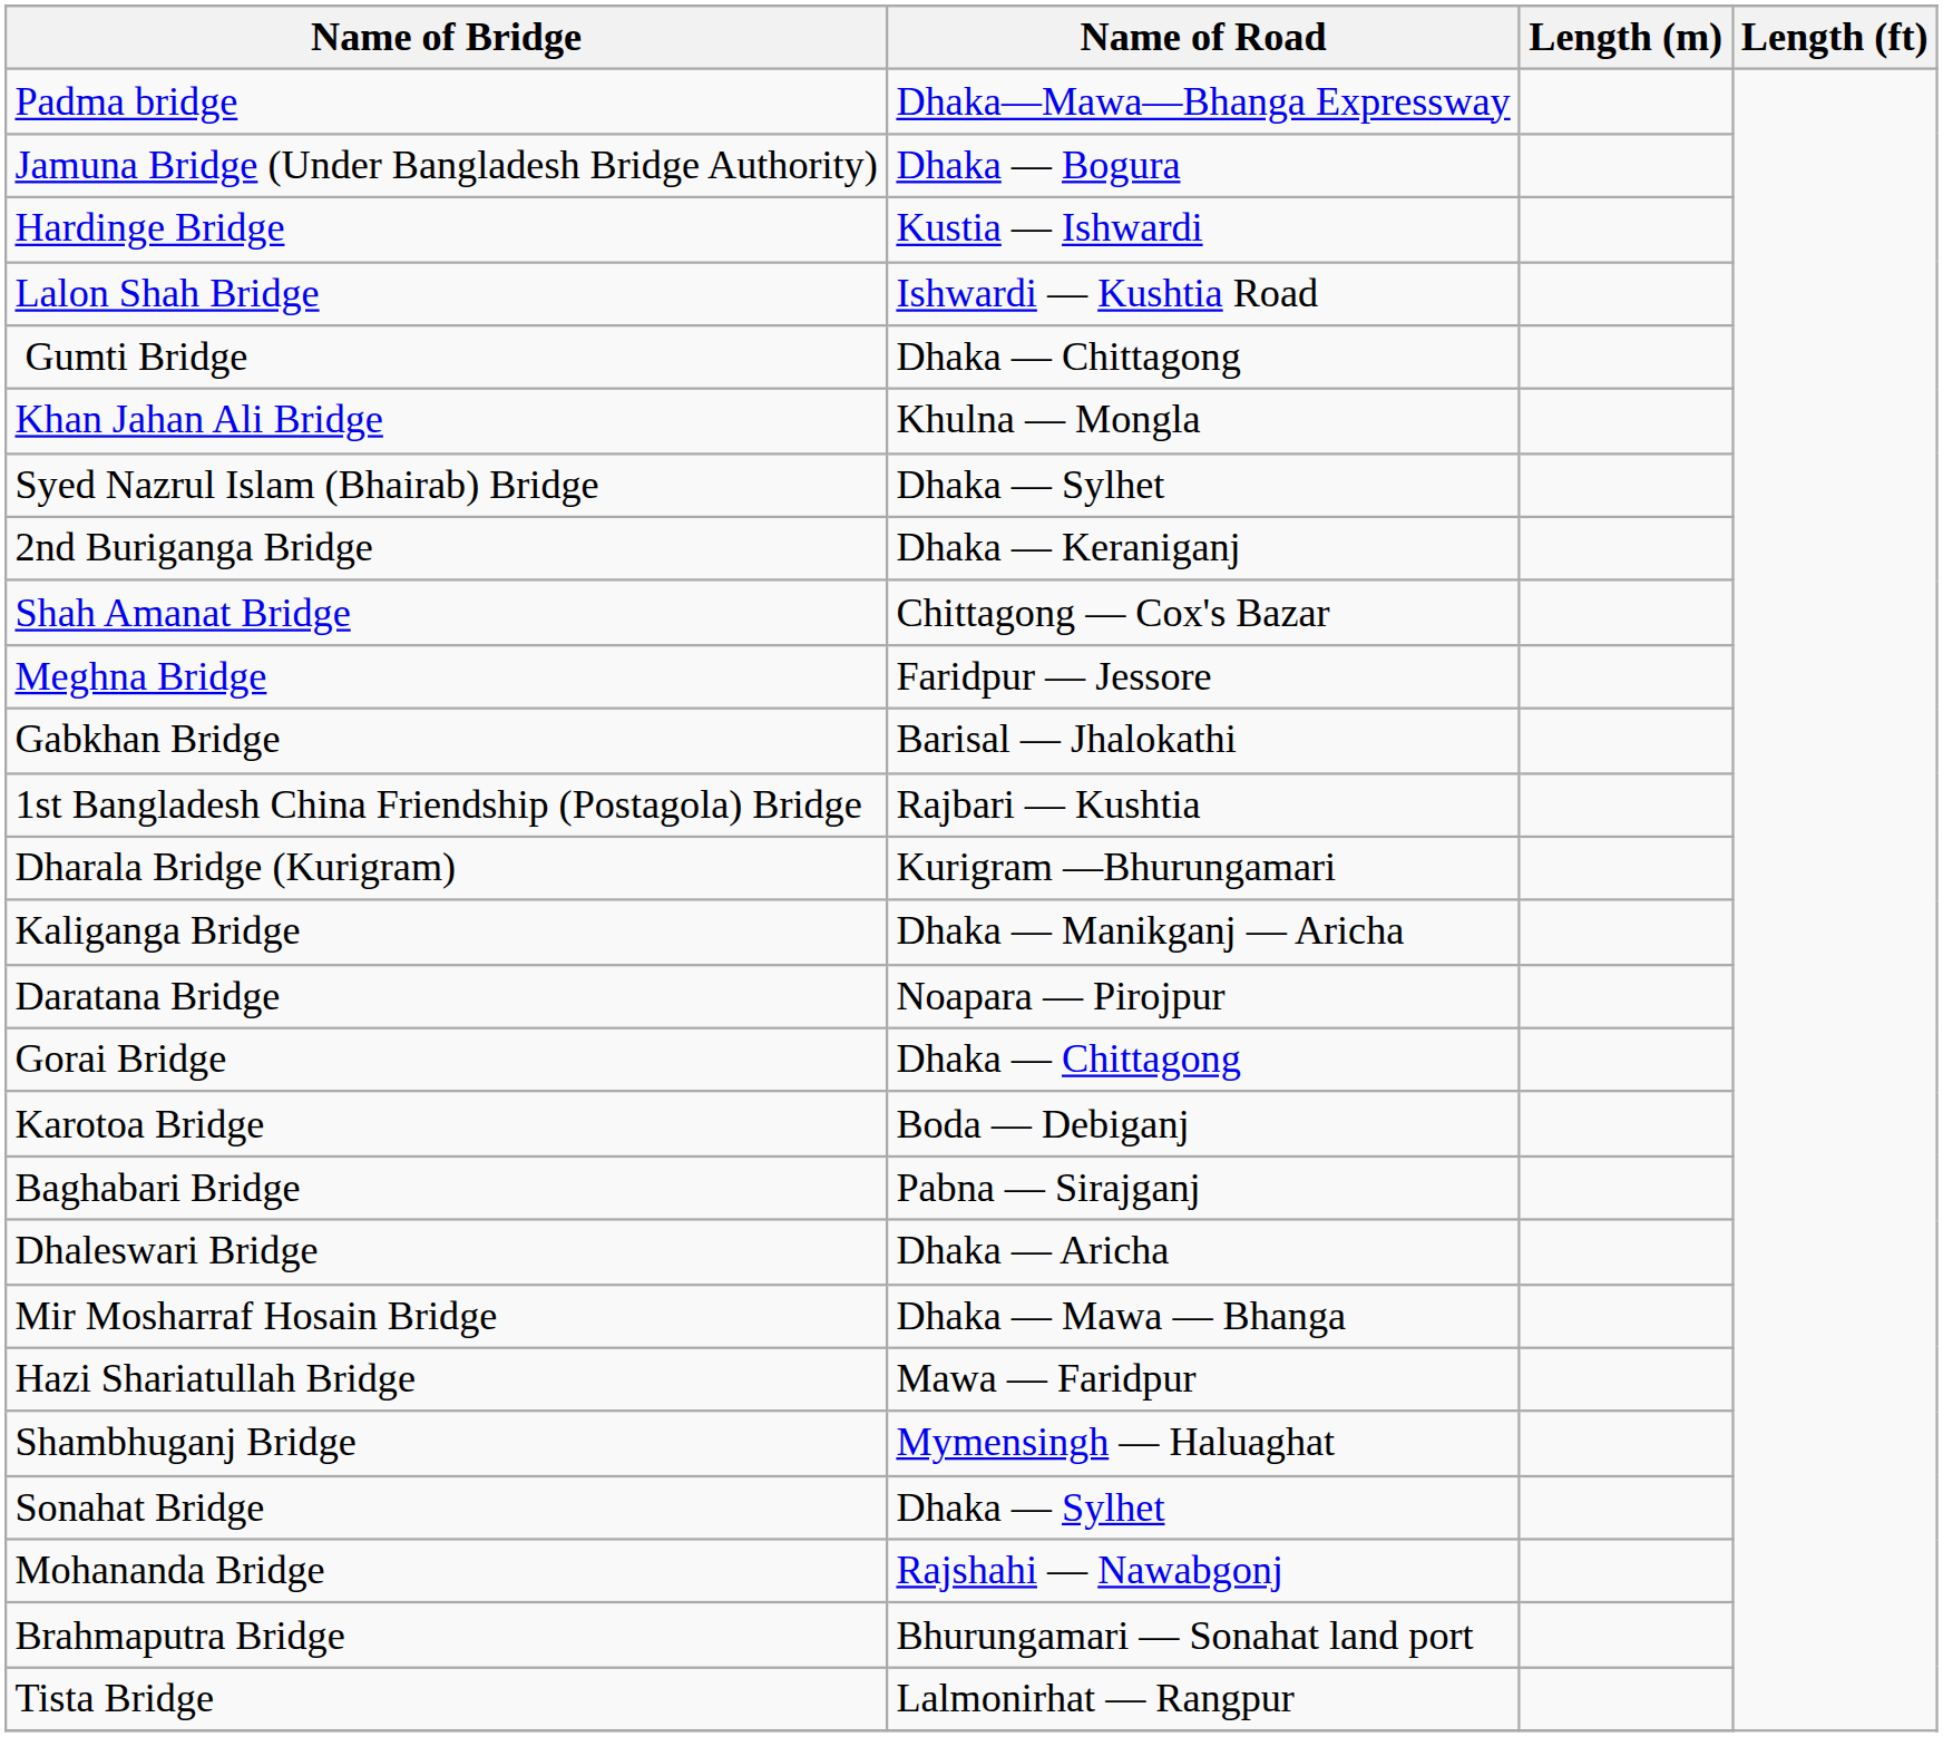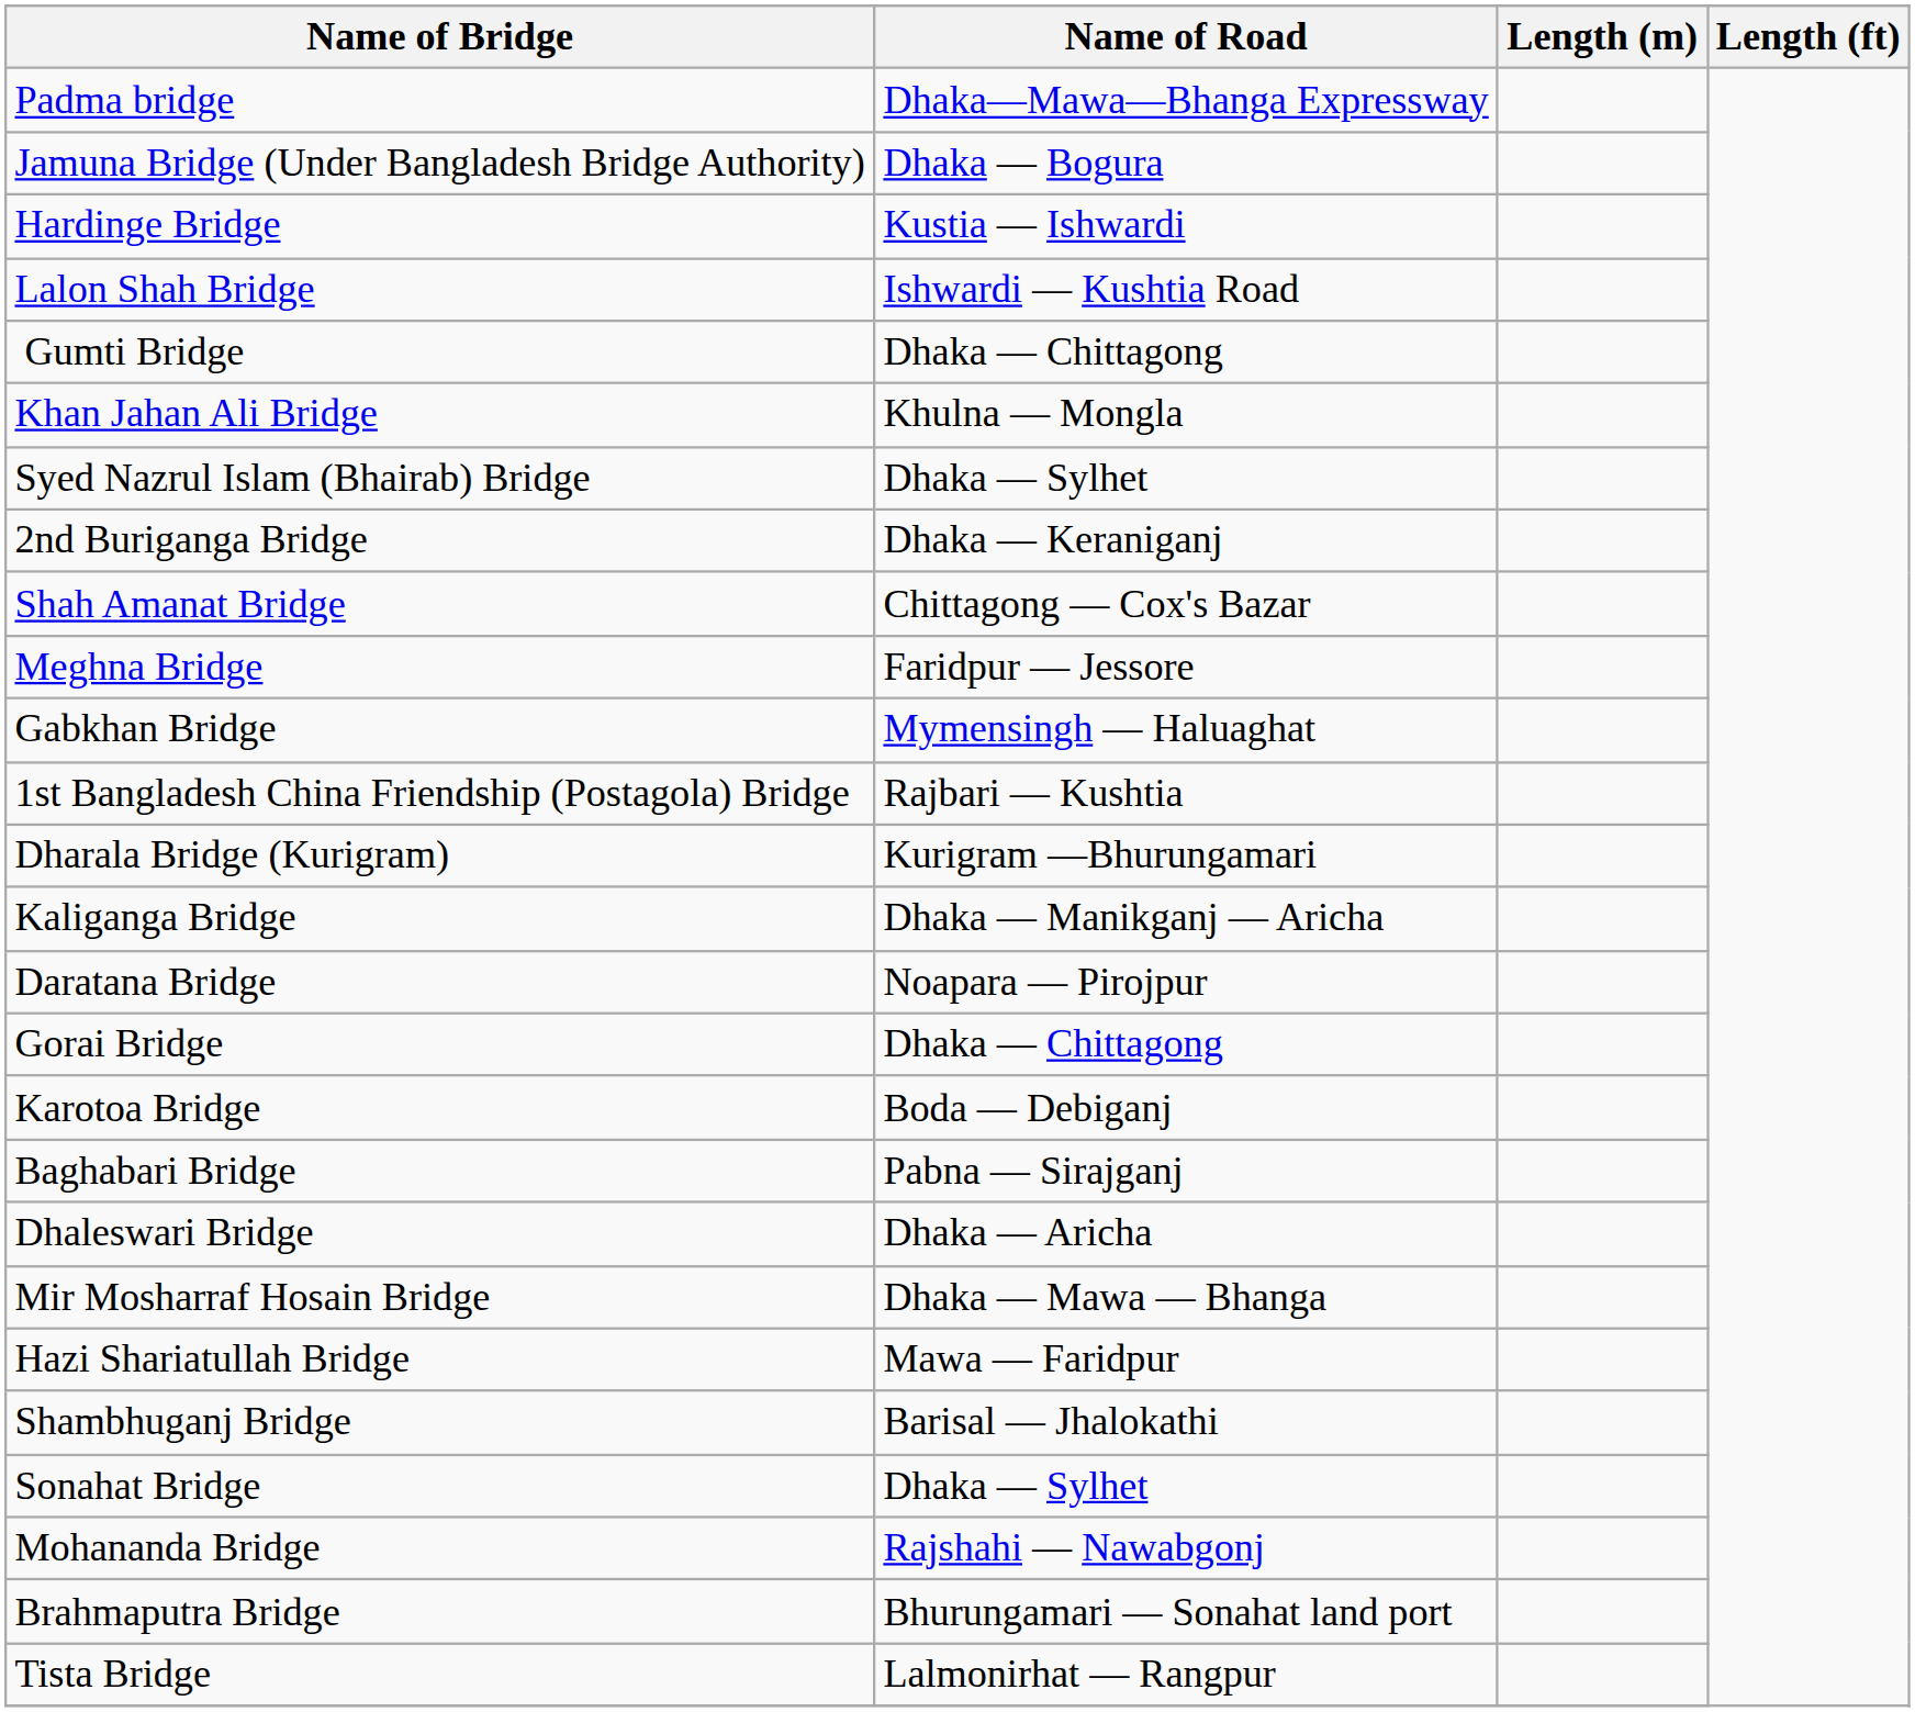Gabkhan Bridge | Name of Road: Barisal — Jhalokathi -> Mymensingh — Haluaghat
Shambhuganj Bridge | Name of Road: Mymensingh — Haluaghat -> Barisal — Jhalokathi
